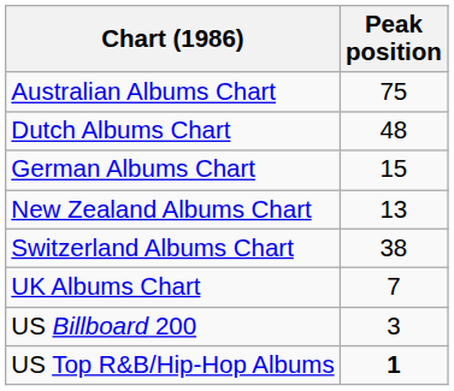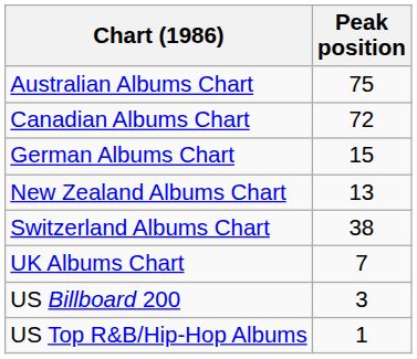+ row: Canadian Albums Chart | 72
- row: Dutch Albums Chart | 48
US Top R&B/Hip-Hop Albums | Peak position: bold -> normal
